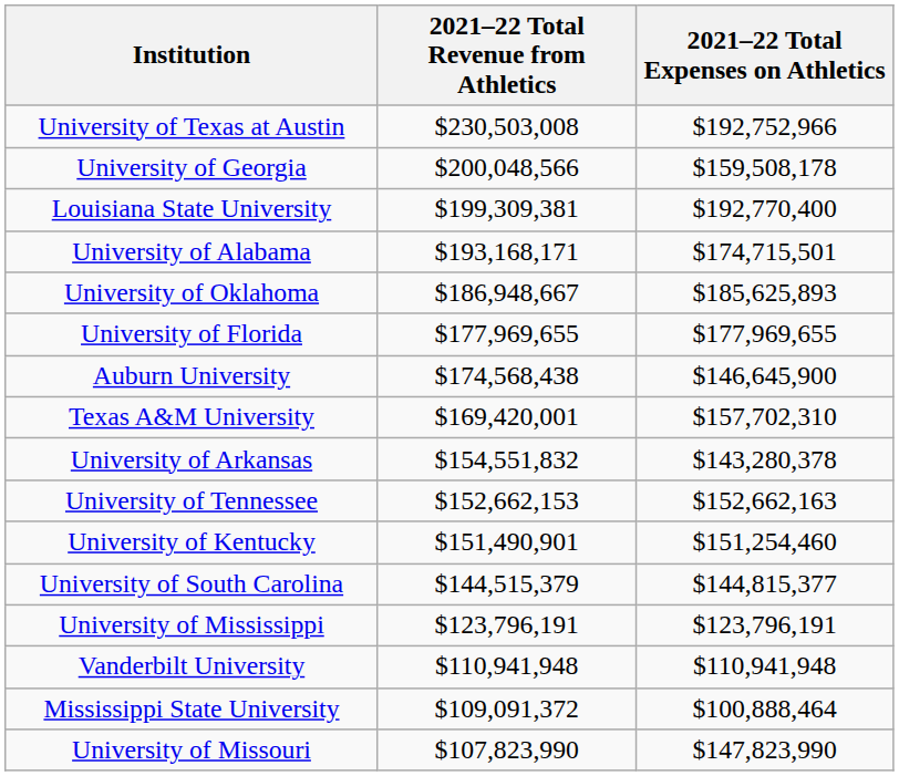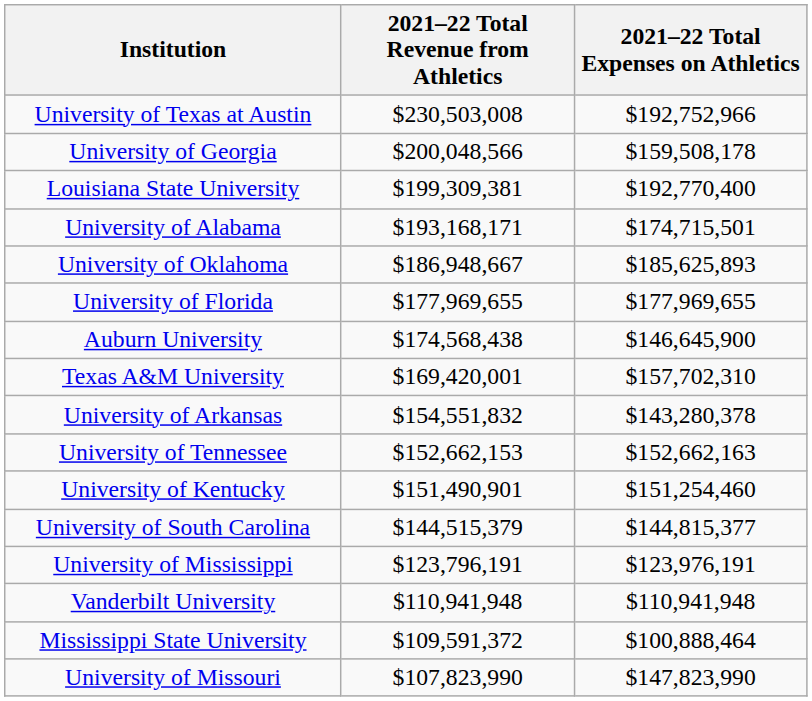University of Mississippi | 2021–22 Total Expenses on Athletics: $123,796,191 -> $123,976,191
Mississippi State University | 2021–22 Total Revenue from Athletics: $109,091,372 -> $109,591,372
